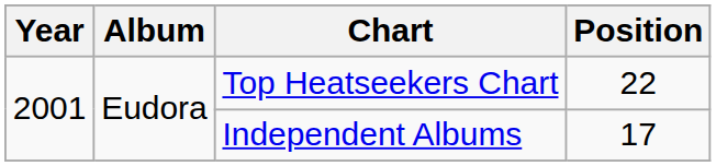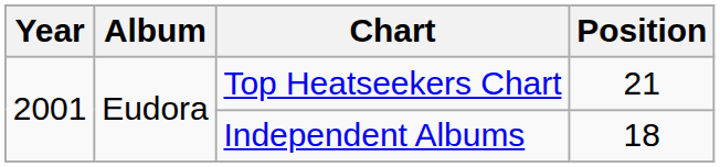Top Heatseekers Chart | Position: 22 -> 21
Independent Albums | Position: 17 -> 18
